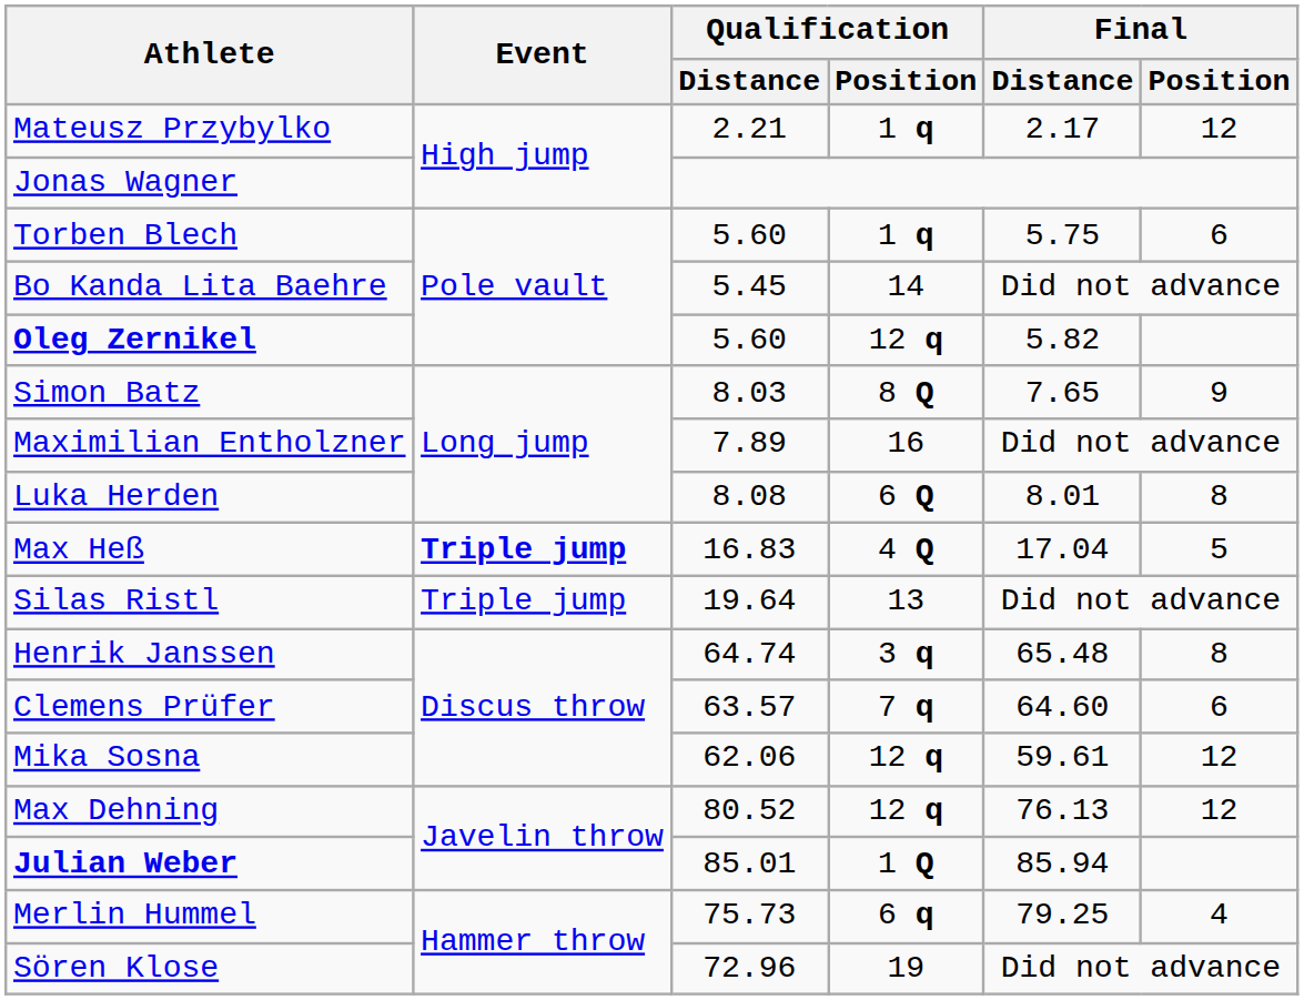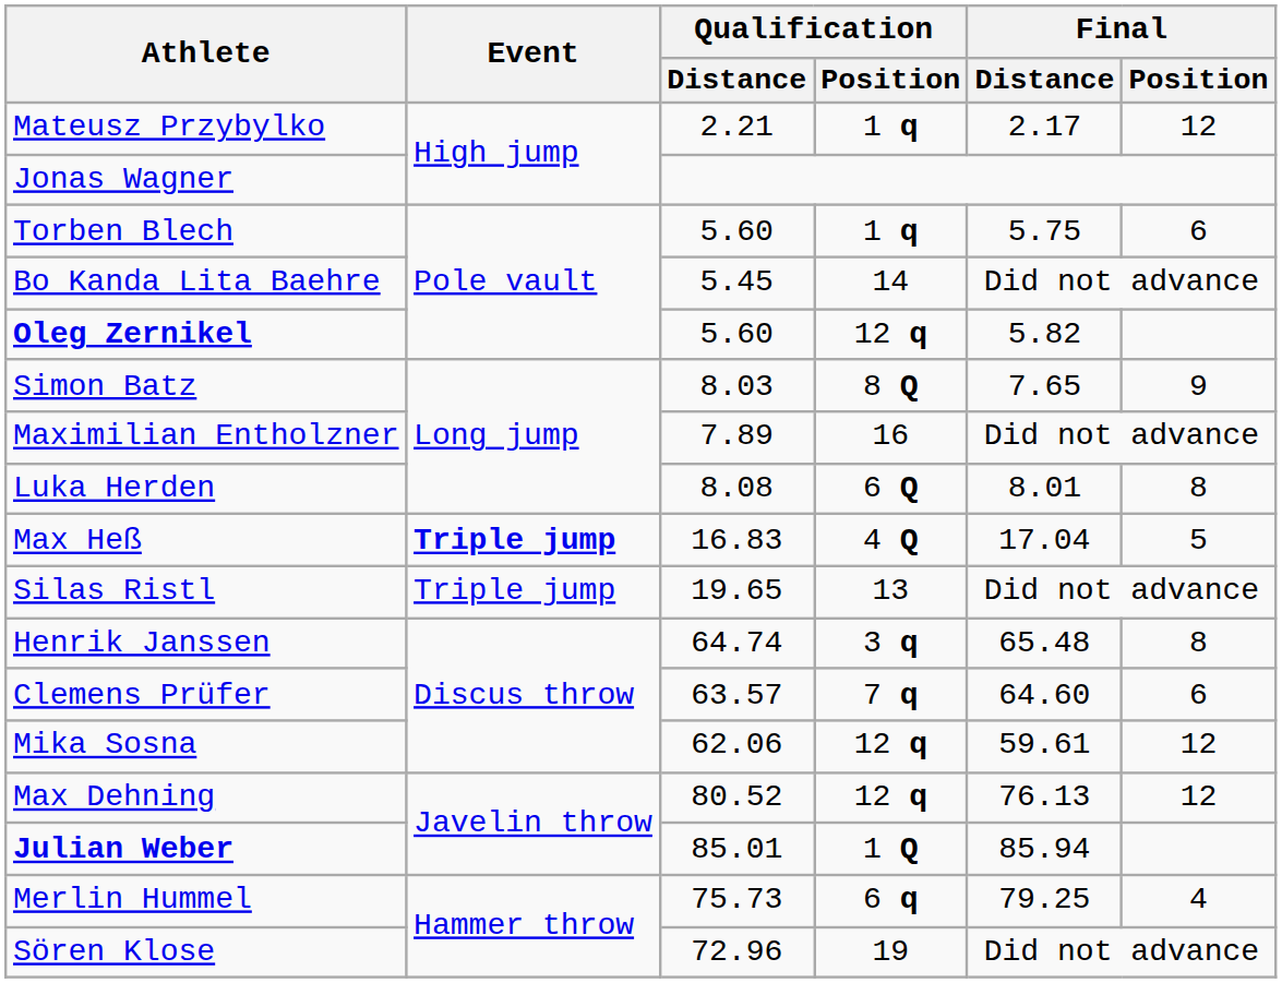Silas Ristl | Qualification / Distance: 19.64 -> 19.65
